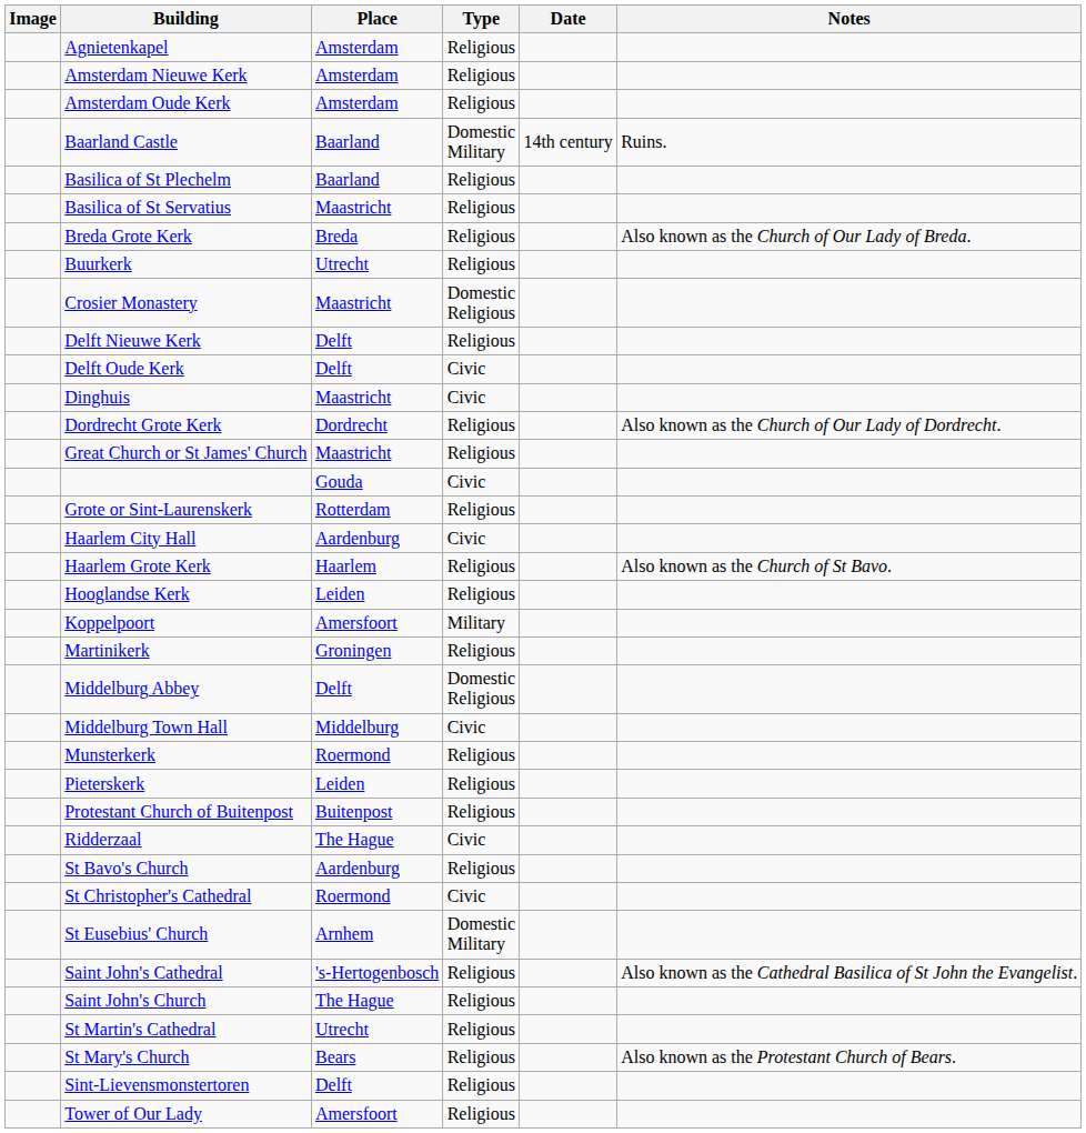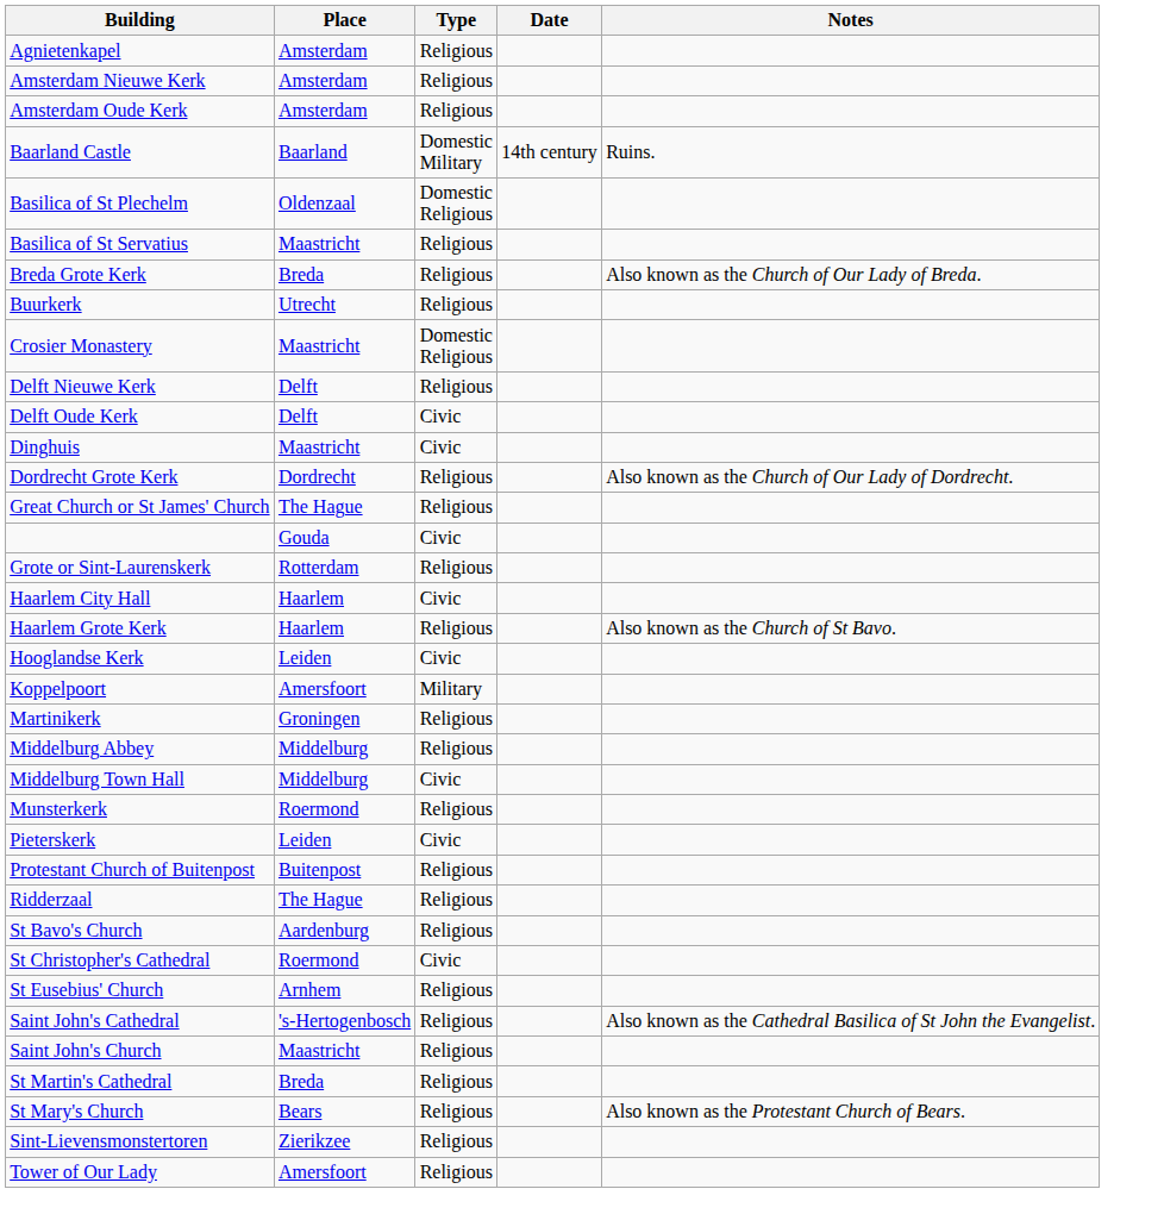- column: Image
Basilica of St Plechelm | Place: Baarland -> Oldenzaal
Basilica of St Plechelm | Type: Religious -> Domestic Religious
Great Church or St James' Church | Place: Maastricht -> The Hague
Haarlem City Hall | Place: Aardenburg -> Haarlem
Hooglandse Kerk | Type: Religious -> Civic
Middelburg Abbey | Place: Delft -> Middelburg
Middelburg Abbey | Type: Domestic Religious -> Religious
Pieterskerk | Type: Religious -> Civic
Ridderzaal | Type: Civic -> Religious
St Eusebius' Church | Type: Domestic Military -> Religious
Saint John's Church | Place: The Hague -> Maastricht
St Martin's Cathedral | Place: Utrecht -> Breda
Sint-Lievensmonstertoren | Place: Delft -> Zierikzee
